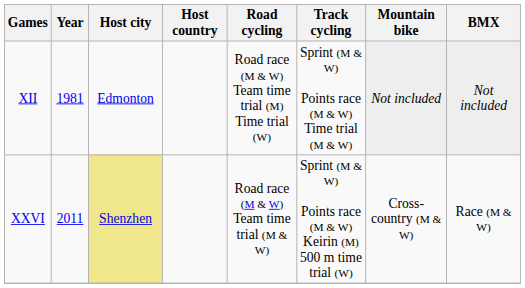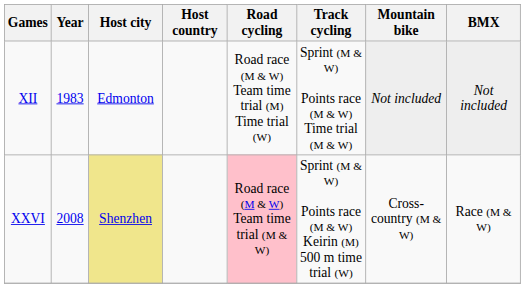XII | Year: 1981 -> 1983
XXVI | Year: 2011 -> 2008
XXVI | Road cycling: no background -> pink background
